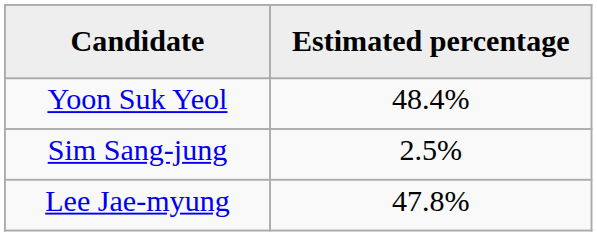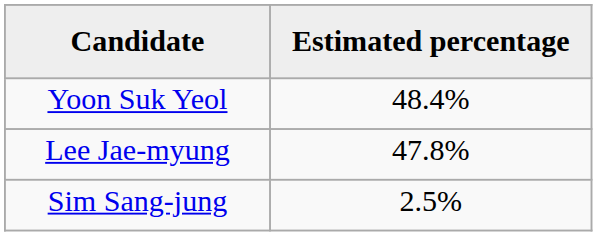rows swapped: Lee Jae-myung <-> Sim Sang-jung
